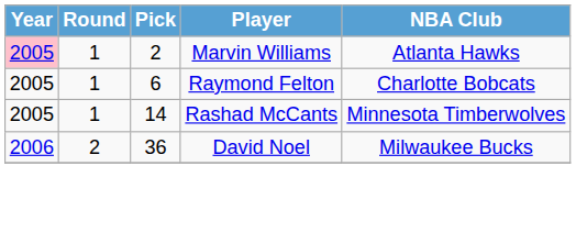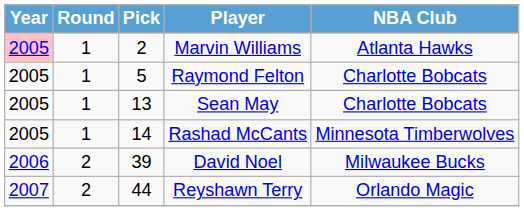Raymond Felton | Pick: 6 -> 5
+ row: 2005 | 1 | 13 | Sean May | Charlotte Bobcats
David Noel | Pick: 36 -> 39
+ row: 2007 | 2 | 44 | Reyshawn Terry | Orlando Magic
